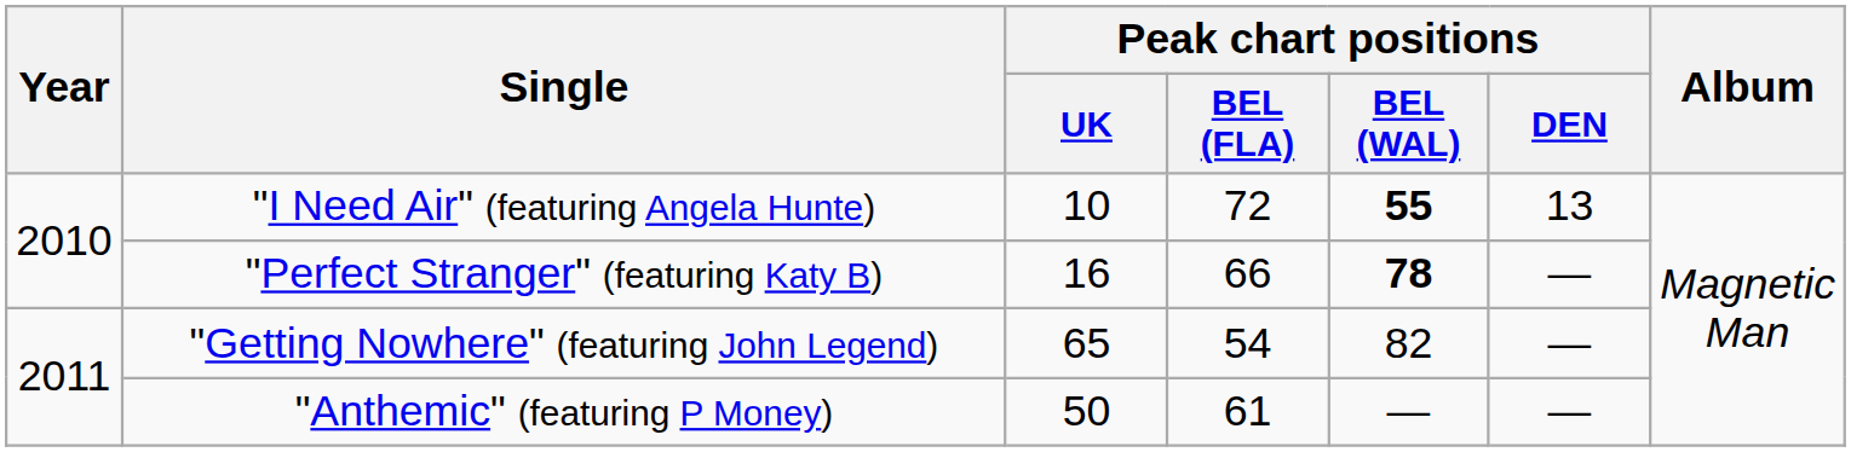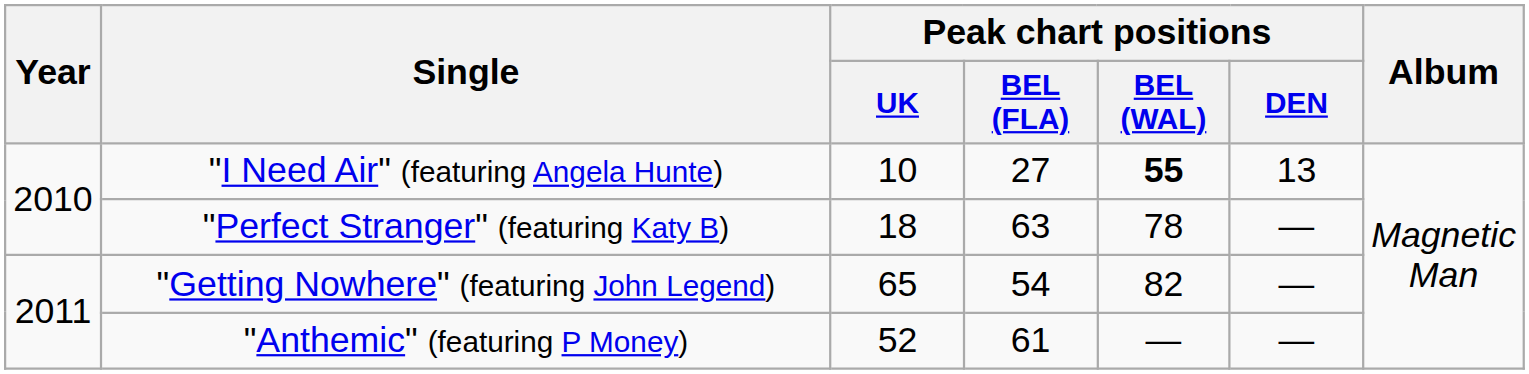"I Need Air" (featuring Angela Hunte) | Peak chart positions / BEL (FLA): 72 -> 27
"Perfect Stranger" (featuring Katy B) | Peak chart positions / UK: 16 -> 18
"Perfect Stranger" (featuring Katy B) | Peak chart positions / BEL (FLA): 66 -> 63
"Perfect Stranger" (featuring Katy B) | Peak chart positions / BEL (WAL): bold -> normal
"Anthemic" (featuring P Money) | Peak chart positions / UK: 50 -> 52
